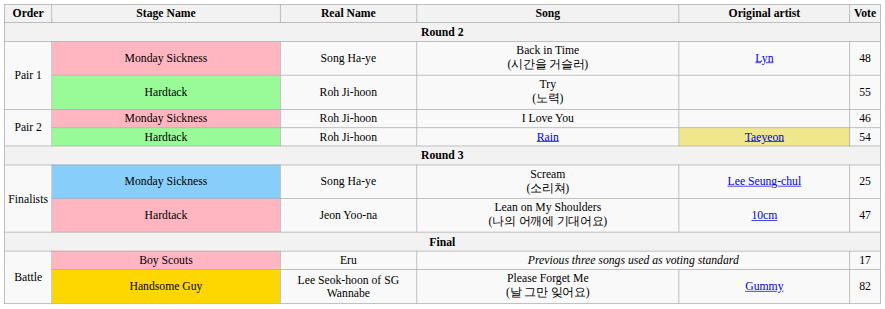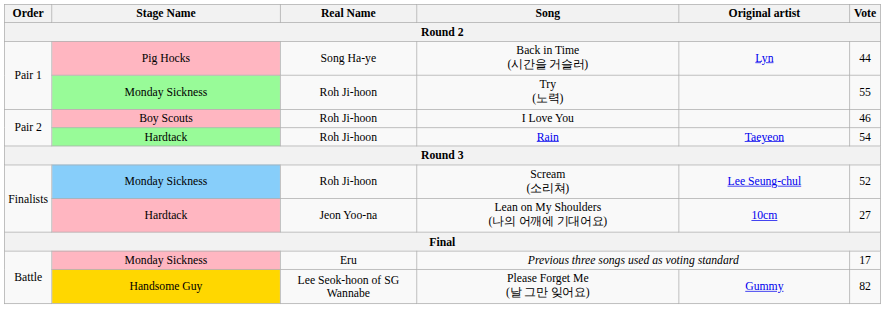Back in Time (시간을 거슬러) | Stage Name: Monday Sickness -> Pig Hocks
Back in Time (시간을 거슬러) | Vote: 48 -> 44
Try (노력) | Stage Name: Hardtack -> Monday Sickness
I Love You | Stage Name: Monday Sickness -> Boy Scouts
Rain | Original artist: khaki background -> no background
Scream (소리쳐) | Real Name: Song Ha-ye -> Roh Ji-hoon
Scream (소리쳐) | Vote: 25 -> 52
Lean on My Shoulders (나의 어깨에 기대어요) | Vote: 47 -> 27
Previous three songs used as voting standard | Stage Name: Boy Scouts -> Monday Sickness
